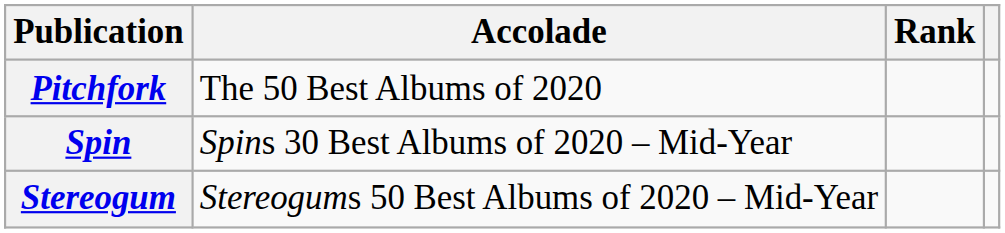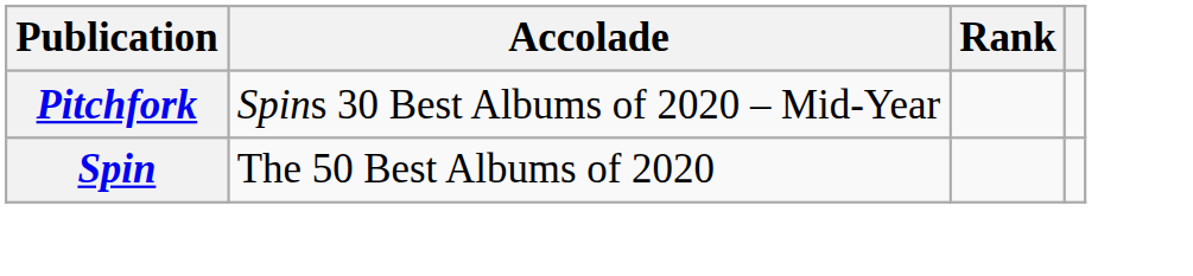Pitchfork | Accolade: The 50 Best Albums of 2020 -> Spins 30 Best Albums of 2020 – Mid-Year
Spin | Accolade: Spins 30 Best Albums of 2020 – Mid-Year -> The 50 Best Albums of 2020
- row: Stereogum | Stereogums 50 Best Albums of 2020 – Mid-Year
